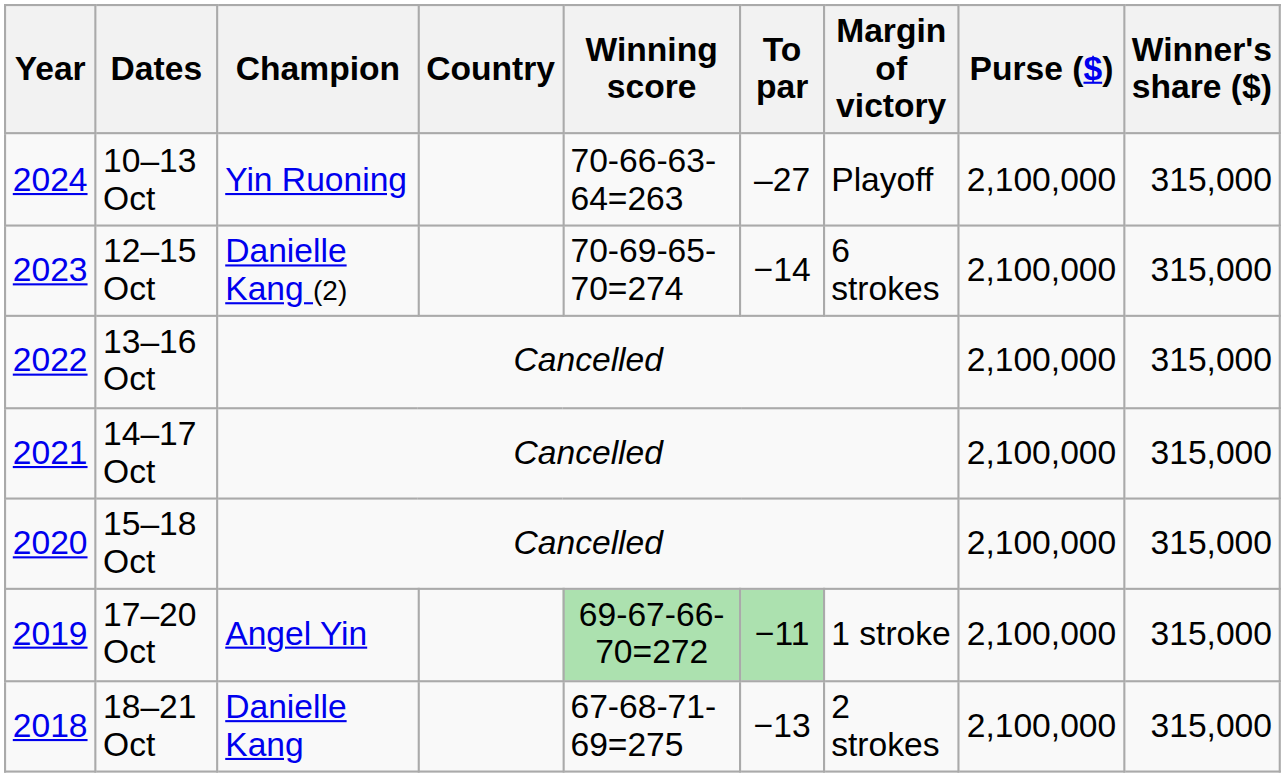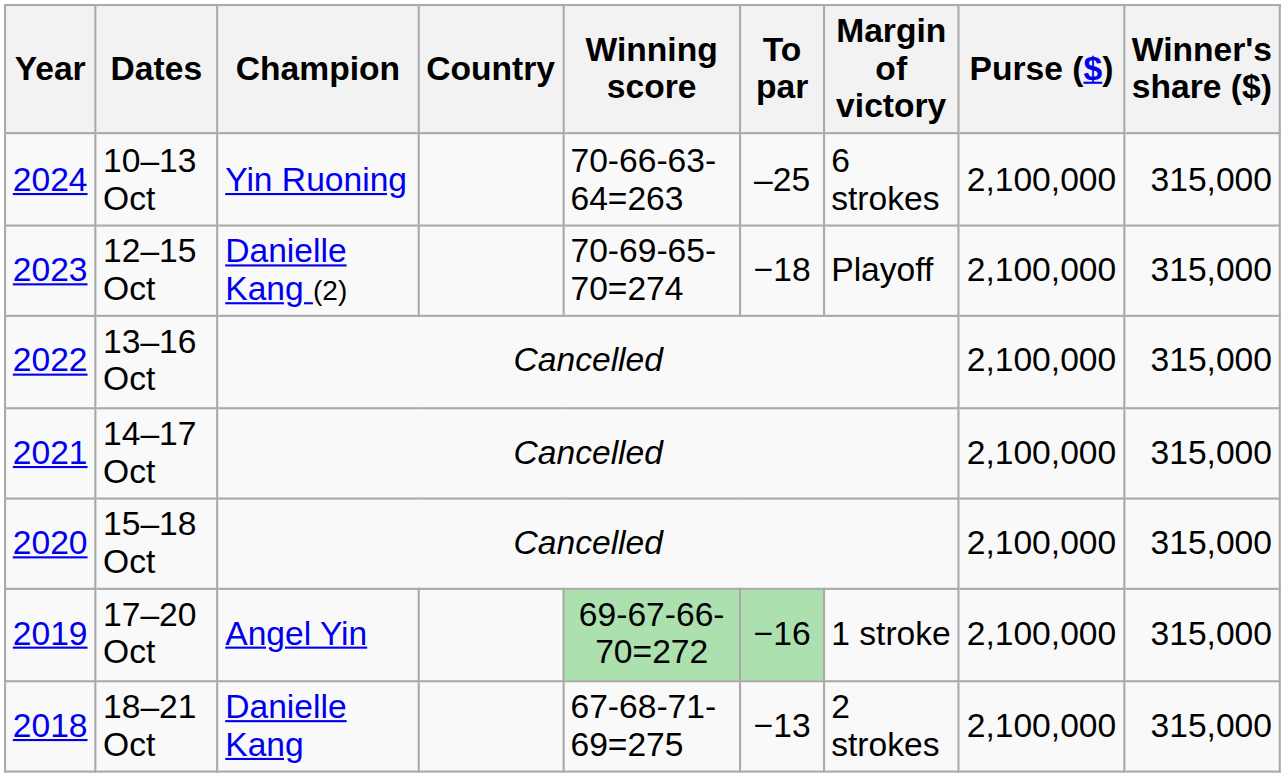10–13 Oct | To par: –27 -> –25
10–13 Oct | Margin of victory: Playoff -> 6 strokes
12–15 Oct | To par: −14 -> −18
12–15 Oct | Margin of victory: 6 strokes -> Playoff
17–20 Oct | To par: −11 -> −16
